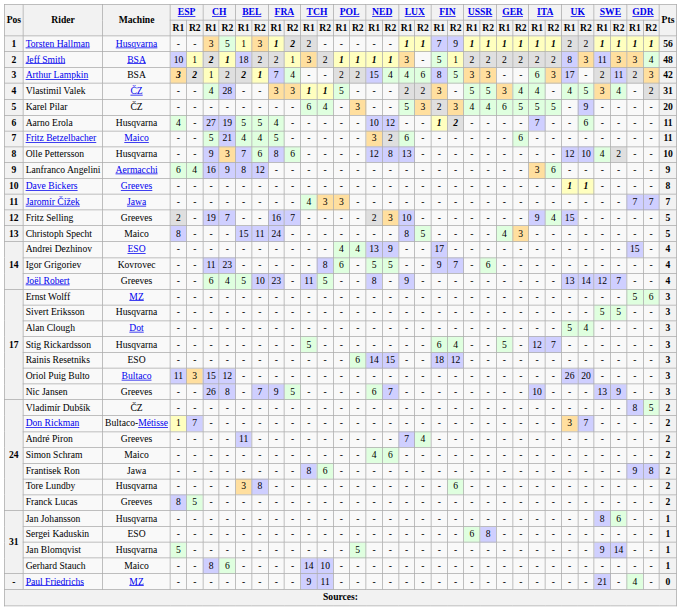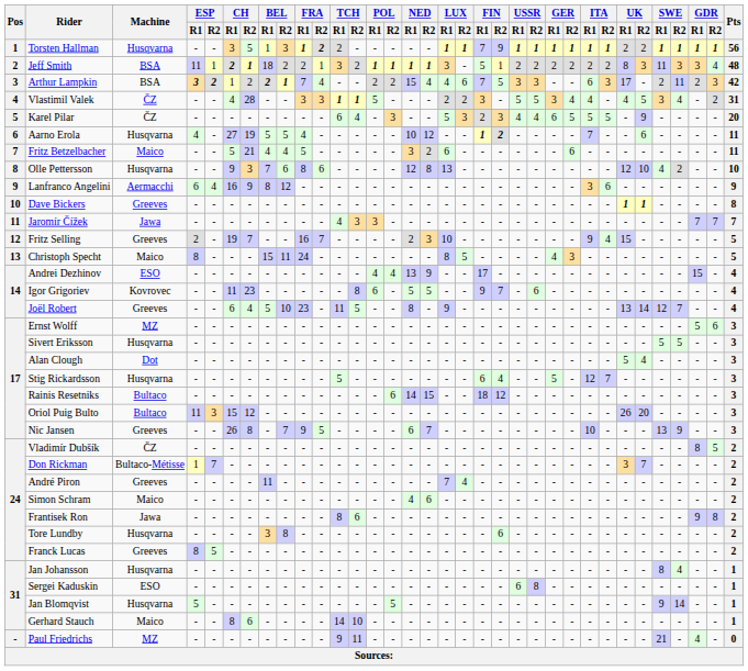Jeff Smith | ESP / R1: 10 -> 11
Arthur Lampkin | FIN / R1: 8 -> 7
Rainis Resetniks | Machine: ESO -> Bultaco
Jan Johansson | SWE / R2: 6 -> 4
